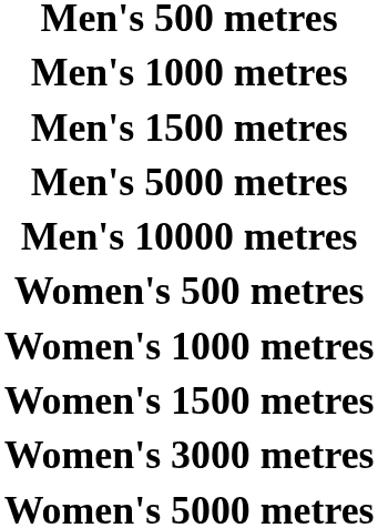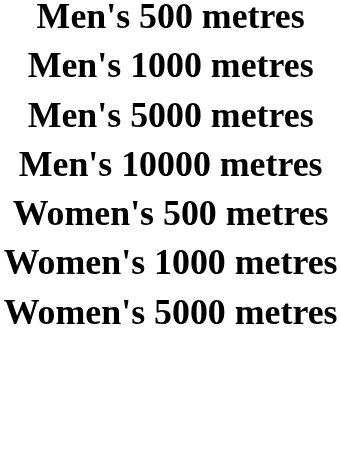- row: Men's 1500 metres
- row: Women's 1500 metres
- row: Women's 3000 metres
